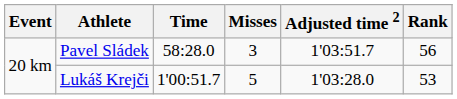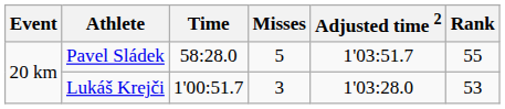Pavel Sládek | Misses: 3 -> 5
Pavel Sládek | Rank: 56 -> 55
Lukáš Krejči | Misses: 5 -> 3
